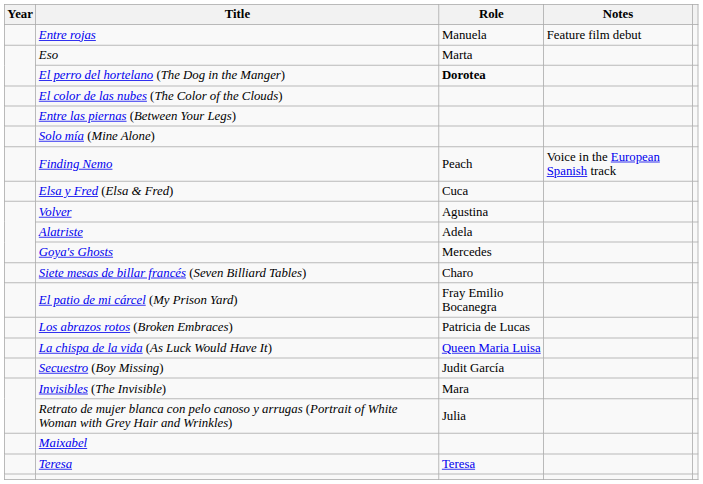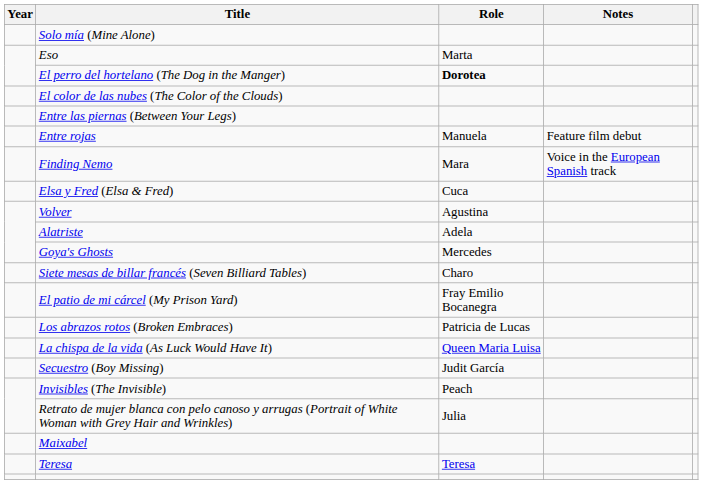rows swapped: Entre rojas <-> Solo mía (Mine Alone)
Finding Nemo | Role: Peach -> Mara
Invisibles (The Invisible) | Role: Mara -> Peach
